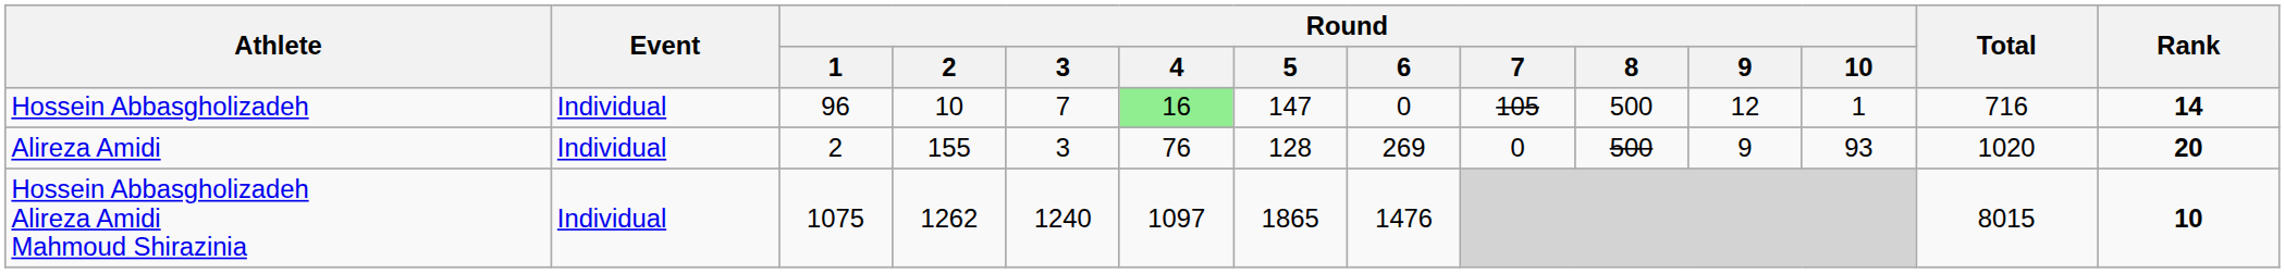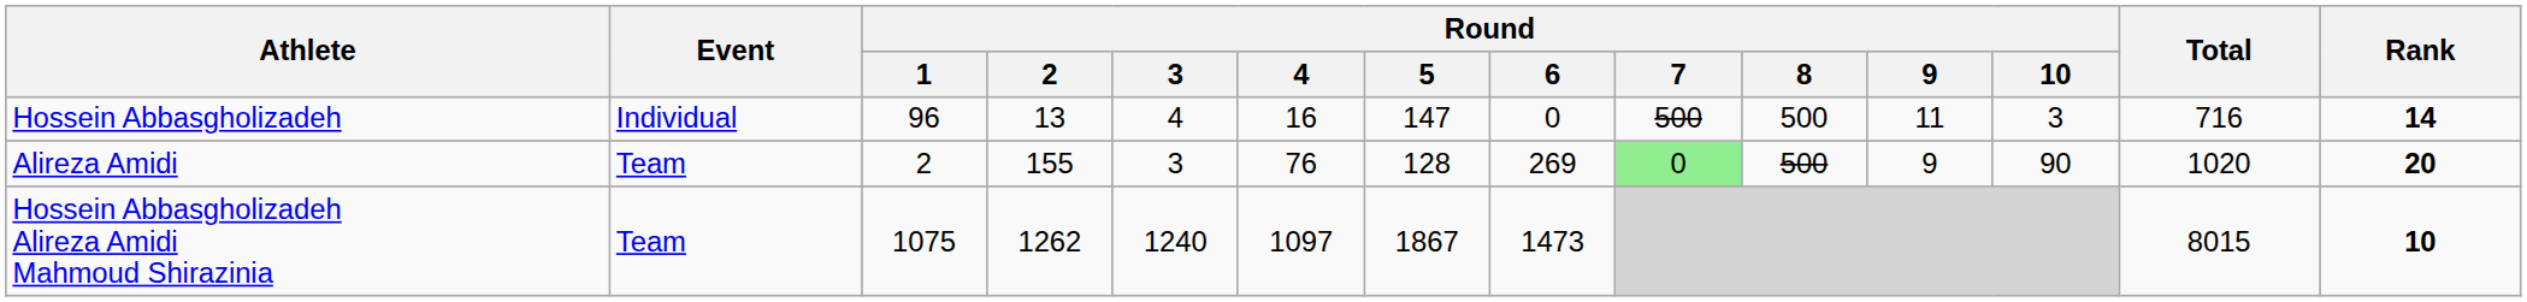Hossein Abbasgholizadeh | Round / 2: 10 -> 13
Hossein Abbasgholizadeh | Round / 3: 7 -> 4
Hossein Abbasgholizadeh | Round / 4: lightgreen background -> no background
Hossein Abbasgholizadeh | Round / 7: 105 -> 500
Hossein Abbasgholizadeh | Round / 9: 12 -> 11
Hossein Abbasgholizadeh | Round / 10: 1 -> 3
Alireza Amidi | Event: Individual -> Team
Alireza Amidi | Round / 7: no background -> lightgreen background
Alireza Amidi | Round / 10: 93 -> 90
Hossein Abbasgholizadeh Alireza Amidi Mahmoud Shirazinia | Event: Individual -> Team
Hossein Abbasgholizadeh Alireza Amidi Mahmoud Shirazinia | Round / 5: 1865 -> 1867
Hossein Abbasgholizadeh Alireza Amidi Mahmoud Shirazinia | Round / 6: 1476 -> 1473
